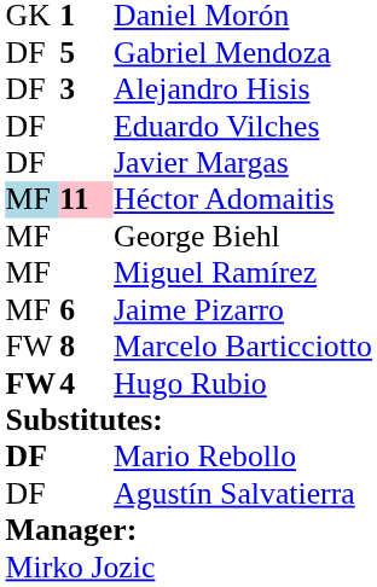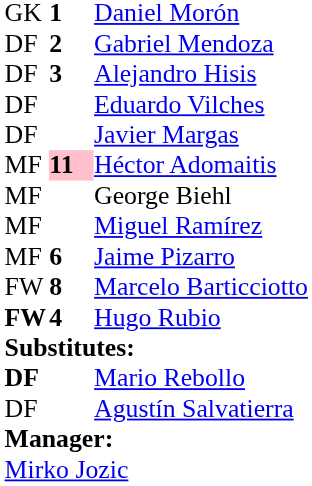Gabriel Mendoza | column 2: 5 -> 2
Héctor Adomaitis | column 1: lightblue background -> no background
